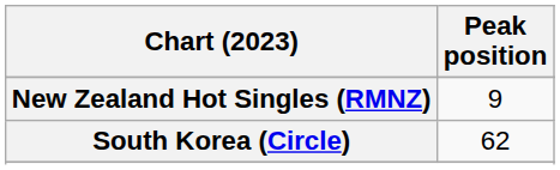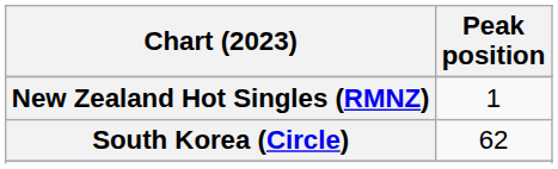New Zealand Hot Singles (RMNZ) | Peak position: 9 -> 1
